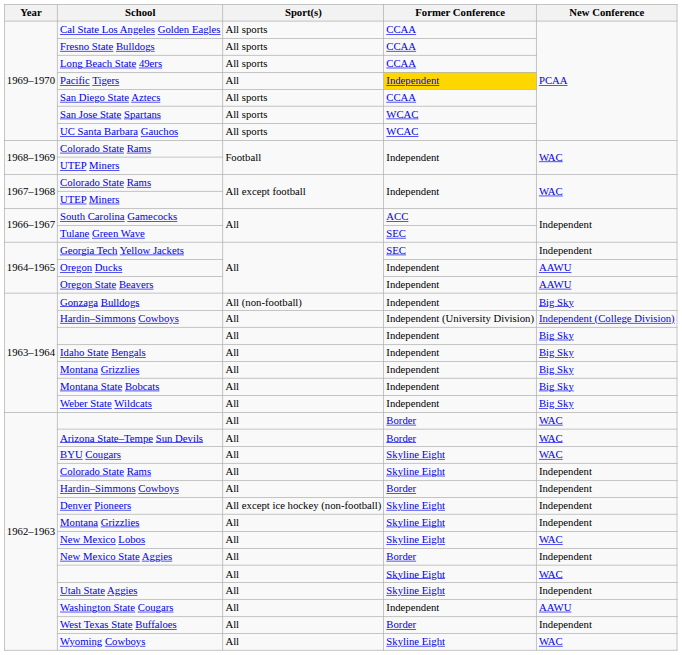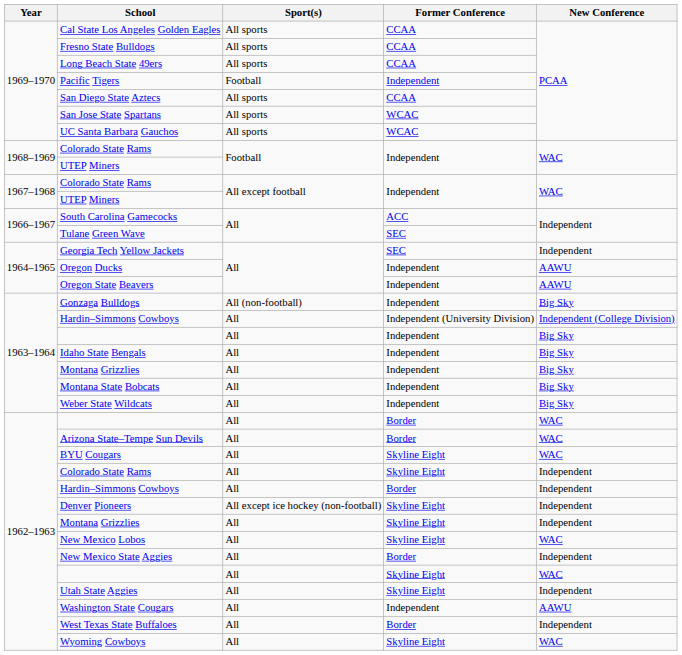Pacific Tigers | Sport(s): All -> Football
Pacific Tigers | Former Conference: gold background -> no background
